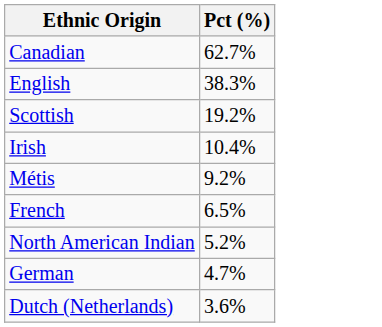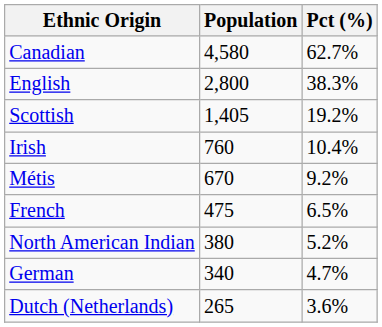+ column: Population | 4,580 | 2,800 | 1,405 | 760 | 670 | 475 | 380 | 340 | 265
